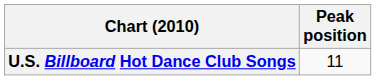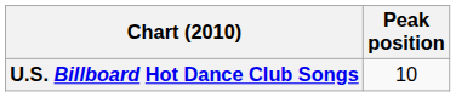U.S. Billboard Hot Dance Club Songs | Peak position: 11 -> 10
